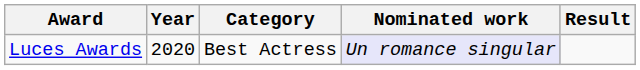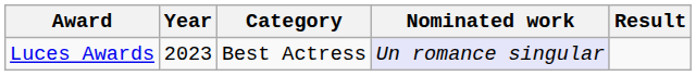Luces Awards | Year: 2020 -> 2023
